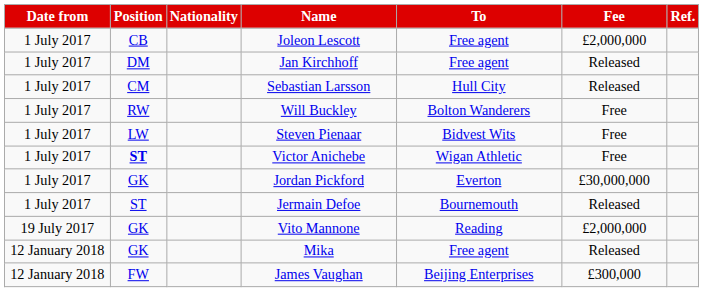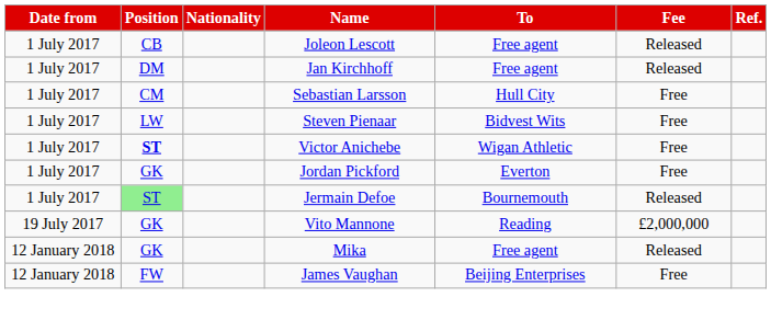Joleon Lescott | Fee: £2,000,000 -> Released
Sebastian Larsson | Fee: Released -> Free
- row: 1 July 2017 | RW | Will Buckley | Bolton Wanderers | Free
Jordan Pickford | Fee: £30,000,000 -> Free
Jermain Defoe | Position: no background -> lightgreen background
James Vaughan | Fee: £300,000 -> Free
